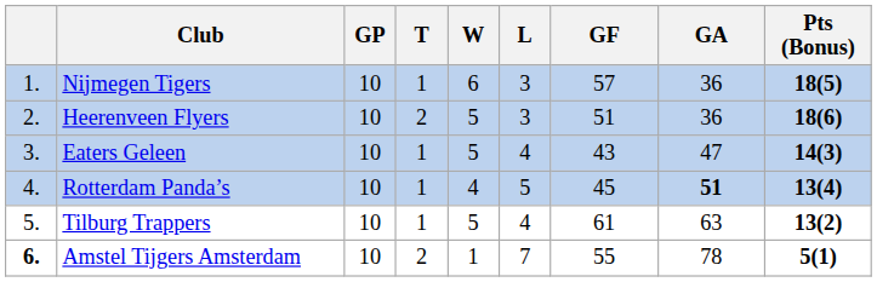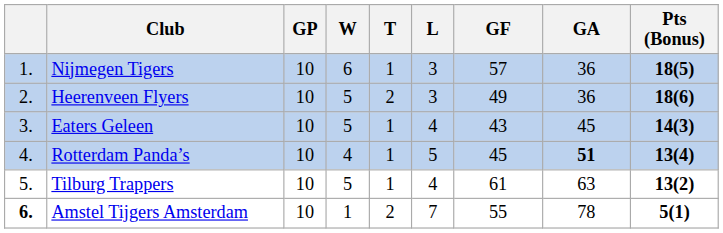columns swapped: W <-> T
Heerenveen Flyers | GF: 51 -> 49
Eaters Geleen | GA: 47 -> 45
